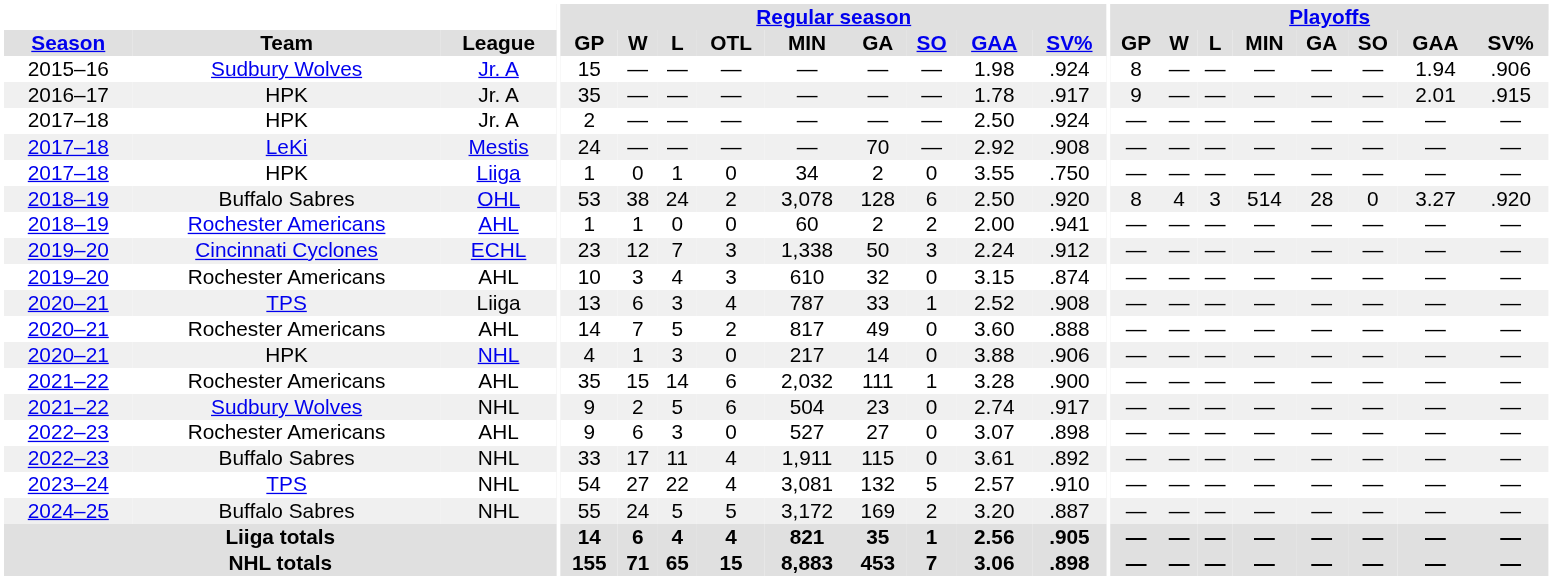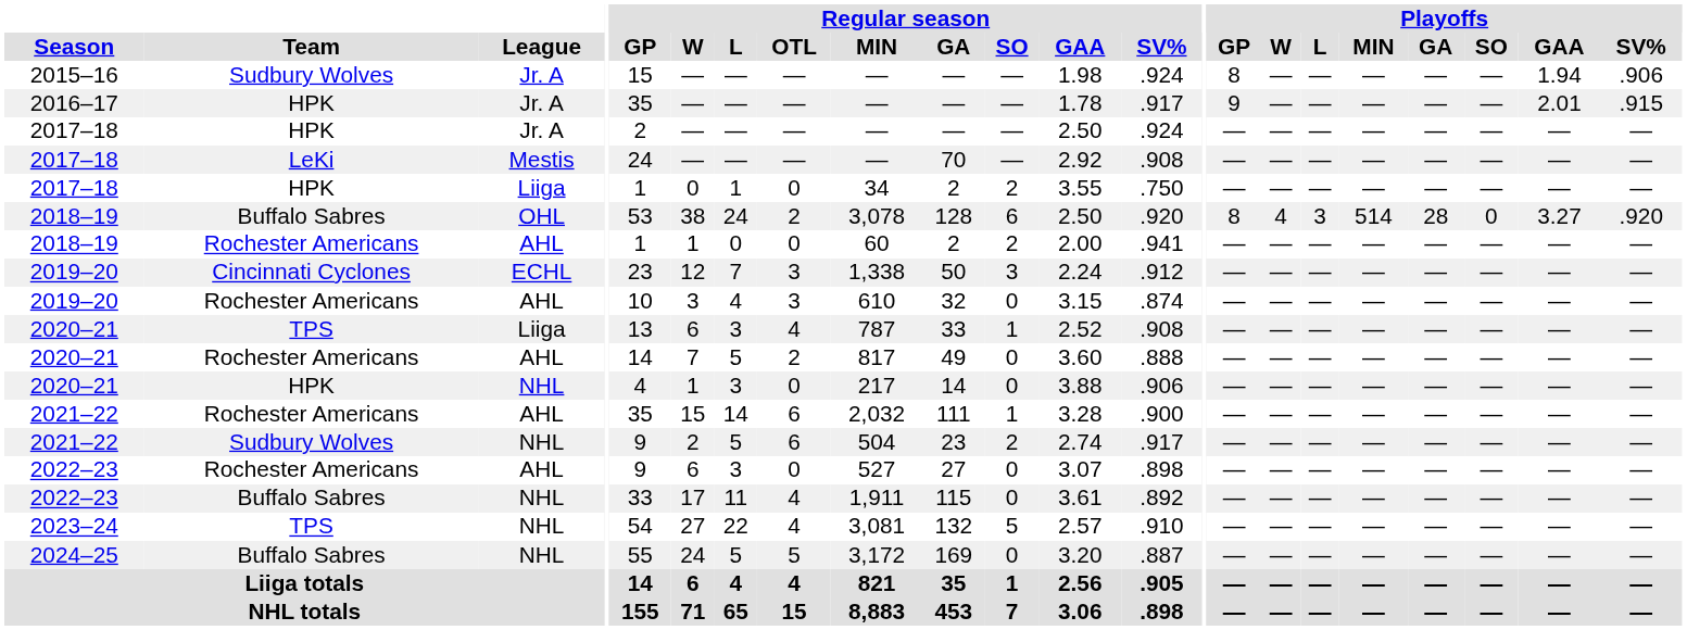2017–18 / Liiga | Regular season / SO: 0 -> 2
2021–22 / NHL | Regular season / SO: 0 -> 2
2024–25 | Regular season / SO: 2 -> 0
